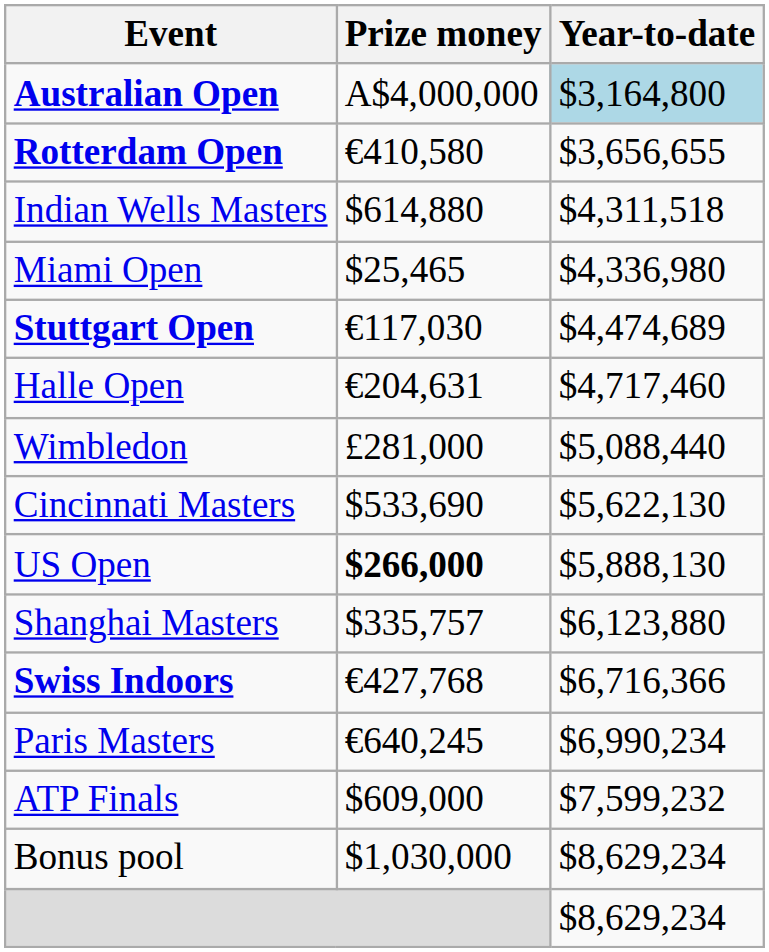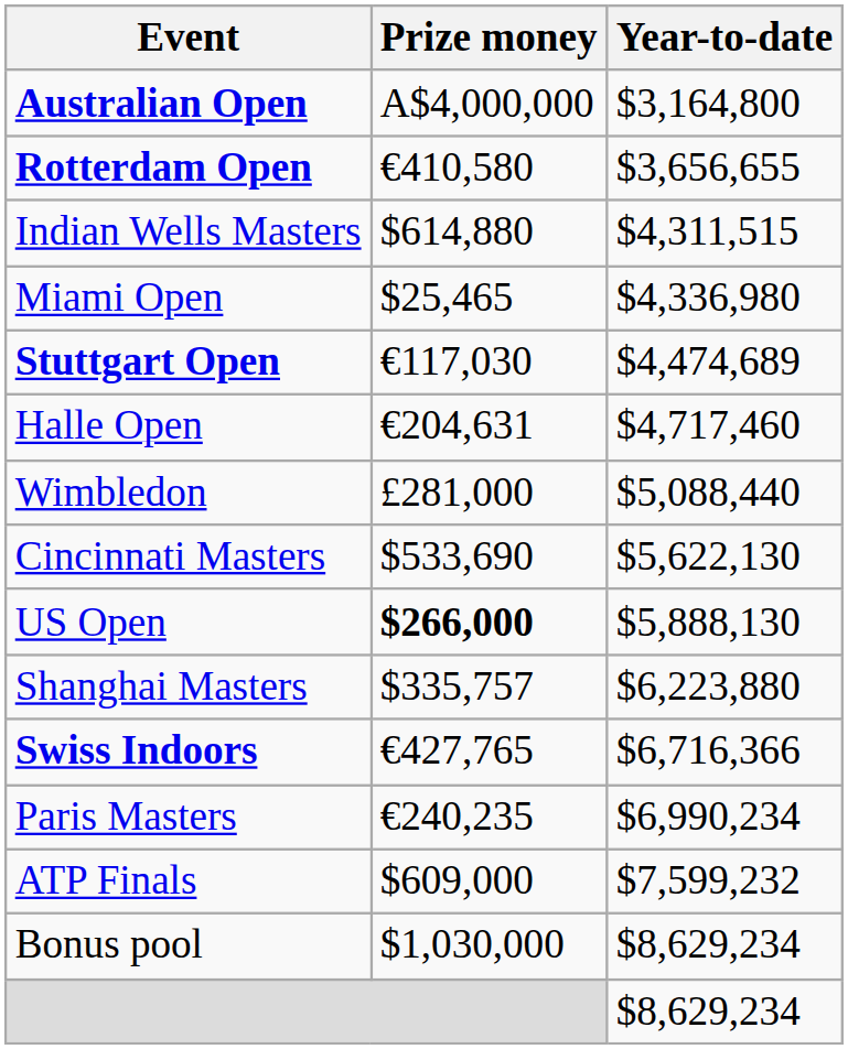Australian Open | Year-to-date: lightblue background -> no background
Indian Wells Masters | Year-to-date: $4,311,518 -> $4,311,515
Shanghai Masters | Year-to-date: $6,123,880 -> $6,223,880
Swiss Indoors | Prize money: €427,768 -> €427,765
Paris Masters | Prize money: €640,245 -> €240,235
